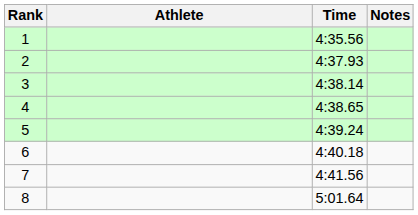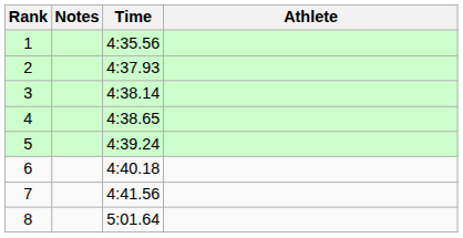columns swapped: Athlete <-> Notes
